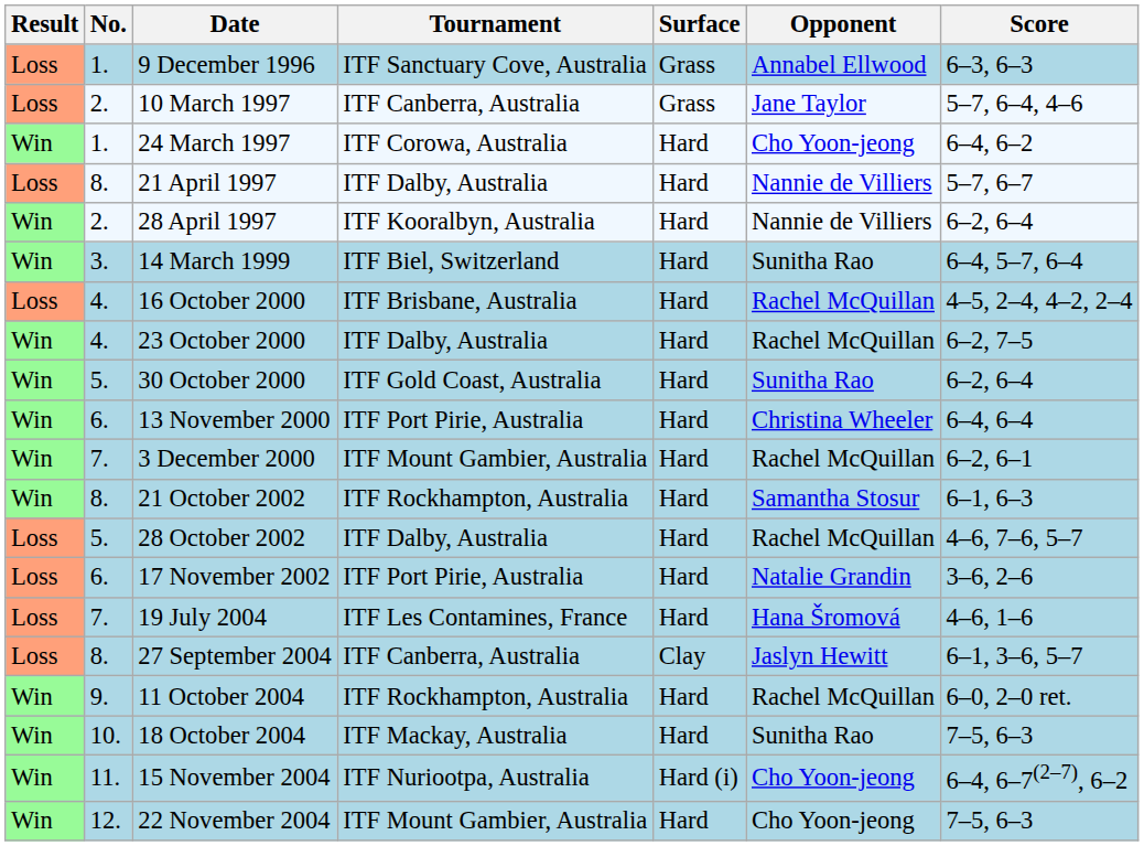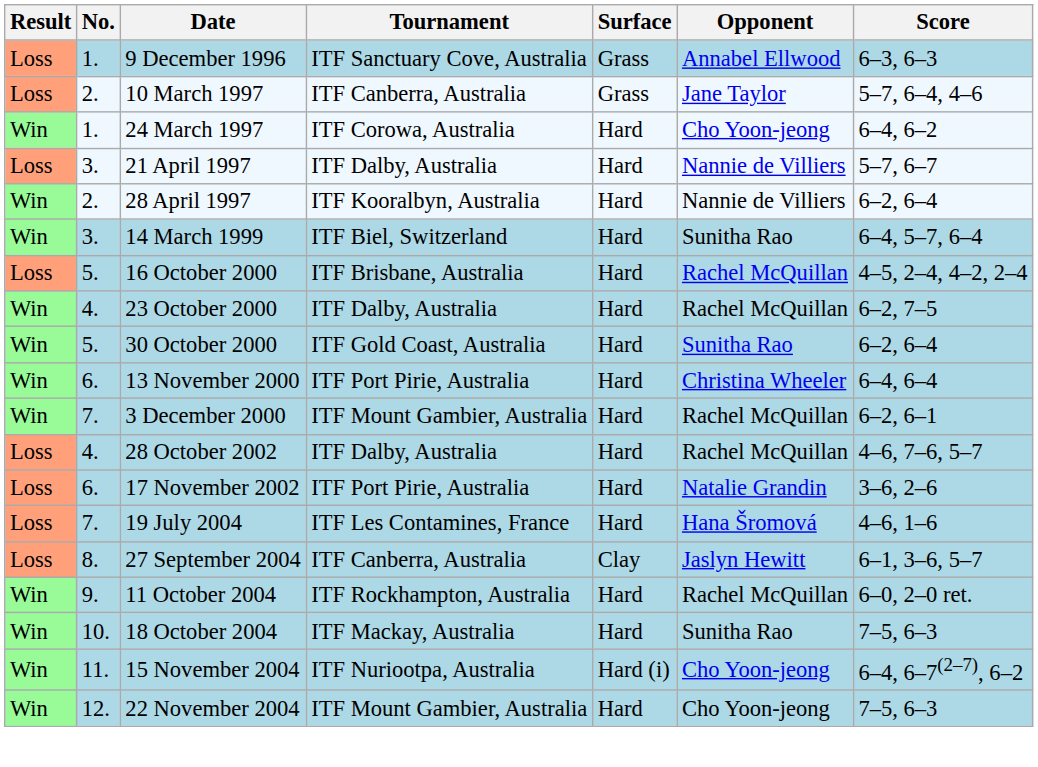21 April 1997 | No.: 8. -> 3.
16 October 2000 | No.: 4. -> 5.
- row: Win | 8. | 21 October 2002 | ITF Rockhampton, Australia | Hard | Samantha Stosur | 6–1, 6–3
28 October 2002 | No.: 5. -> 4.
